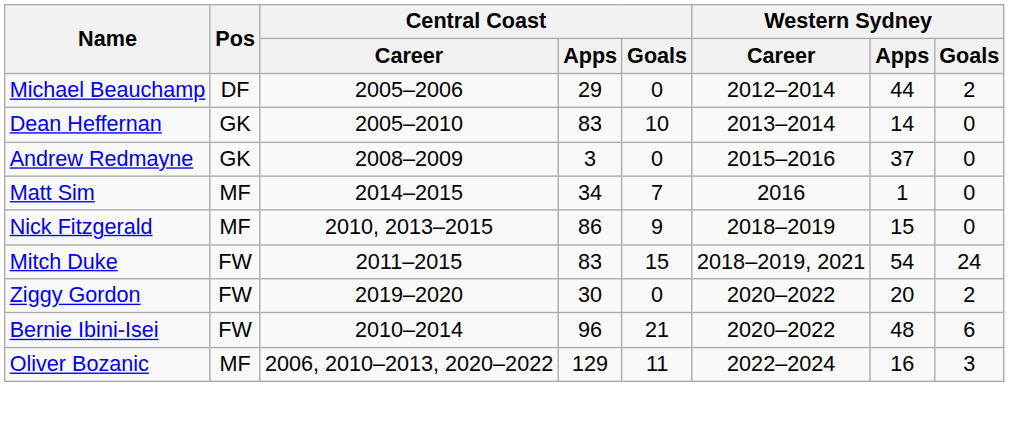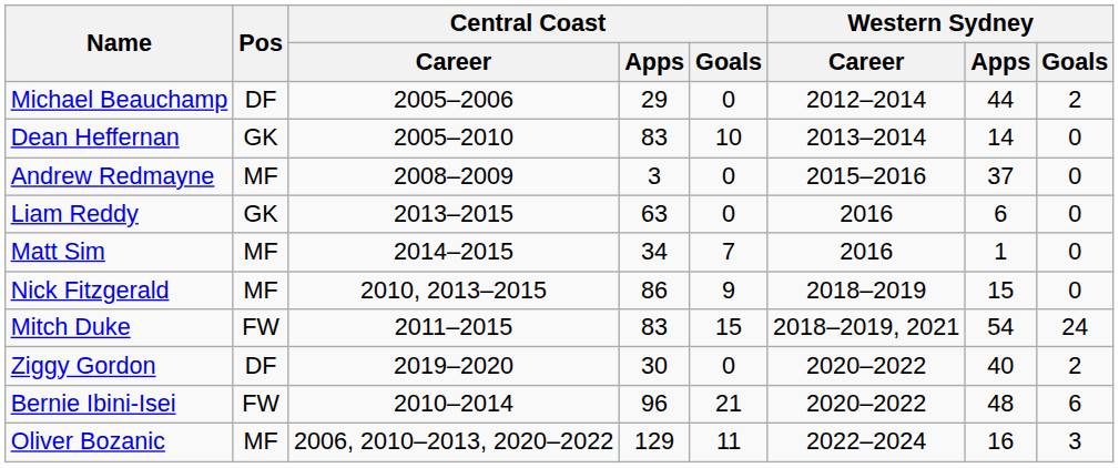Andrew Redmayne | Pos: GK -> MF
+ row: Liam Reddy | GK | 2013–2015 | 63 | 0 | 2016 | 6 | 0
Ziggy Gordon | Pos: FW -> DF
Ziggy Gordon | Western Sydney / Apps: 20 -> 40
